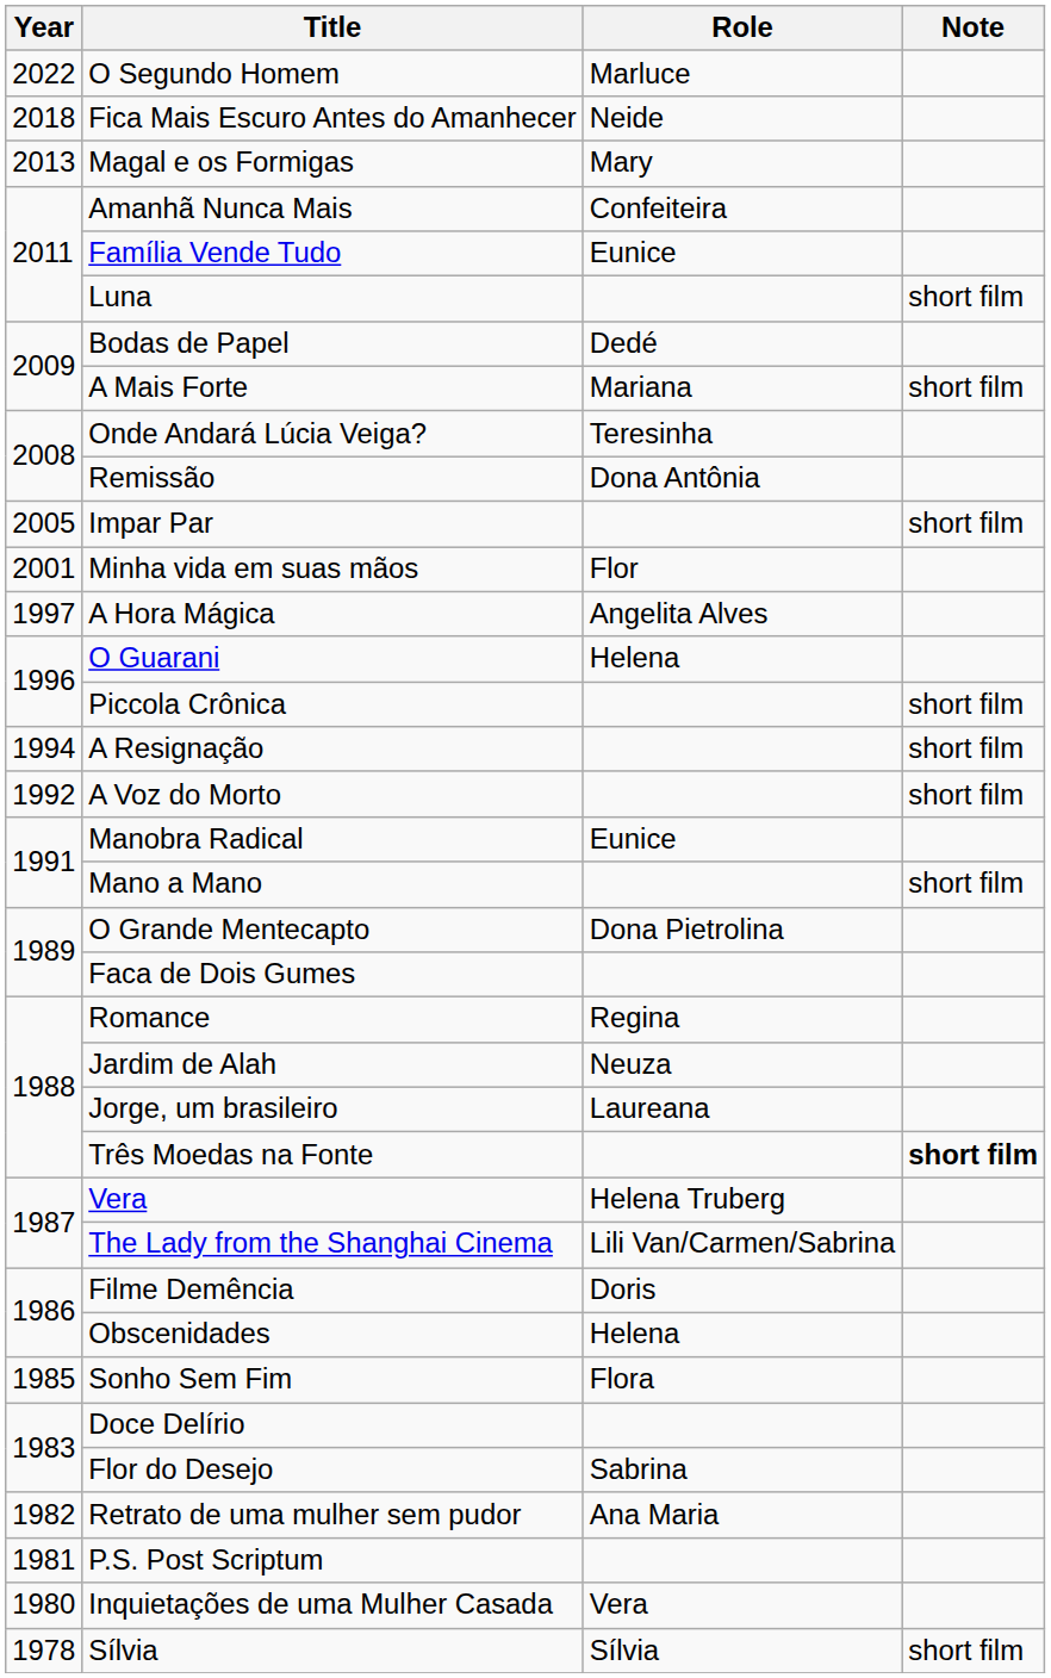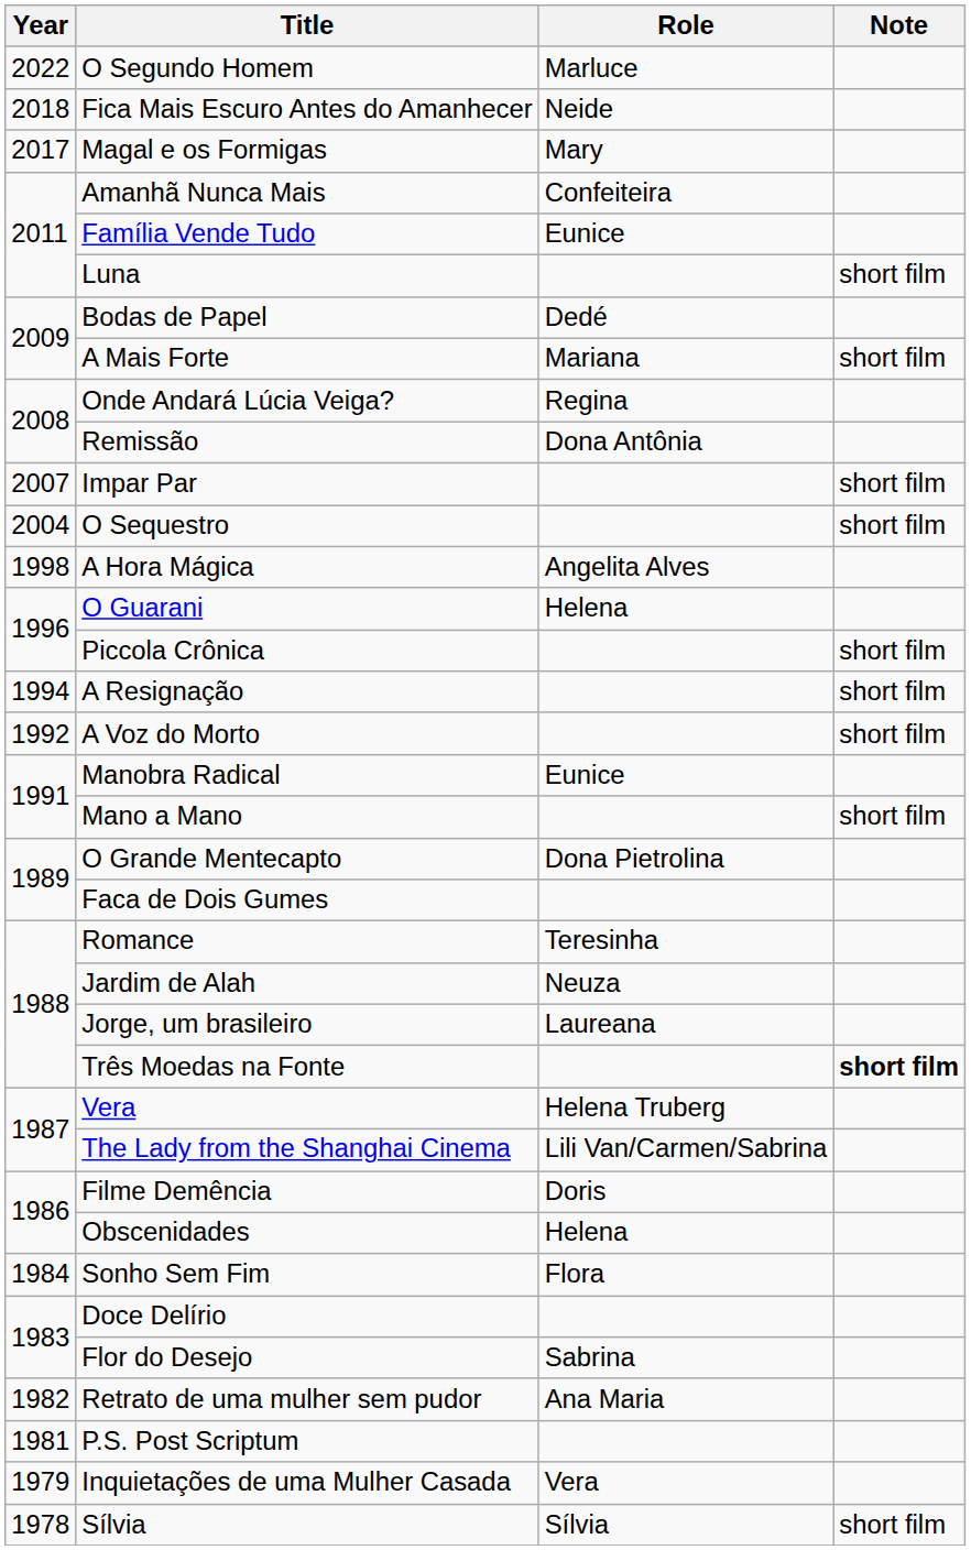Magal e os Formigas | Year: 2013 -> 2017
Onde Andará Lúcia Veiga? | Role: Teresinha -> Regina
Impar Par | Year: 2005 -> 2007
+ row: 2004 | O Sequestro | short film
- row: 2001 | Minha vida em suas mãos | Flor
A Hora Mágica | Year: 1997 -> 1998
Romance | Role: Regina -> Teresinha
Sonho Sem Fim | Year: 1985 -> 1984
Inquietações de uma Mulher Casada | Year: 1980 -> 1979
